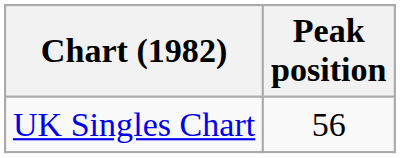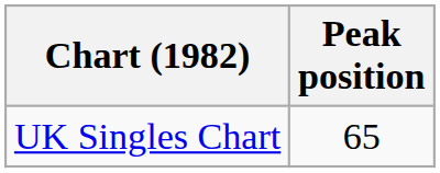UK Singles Chart | Peak position: 56 -> 65
